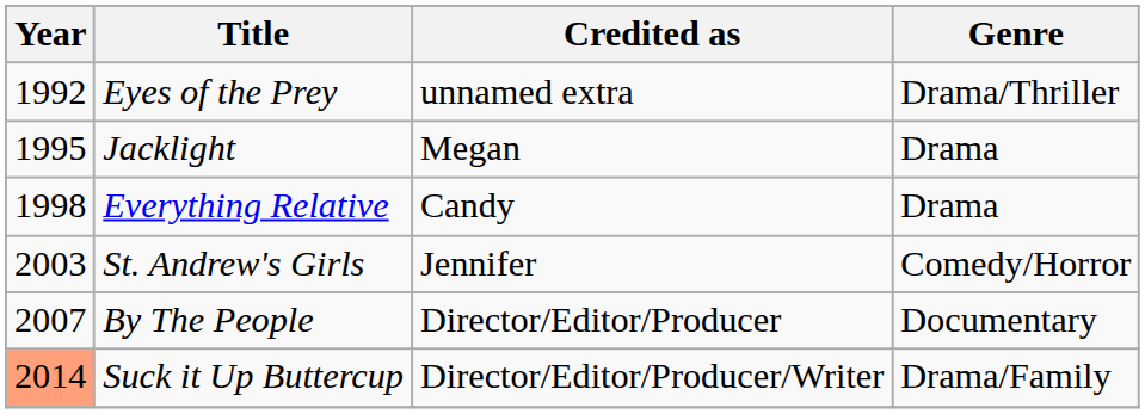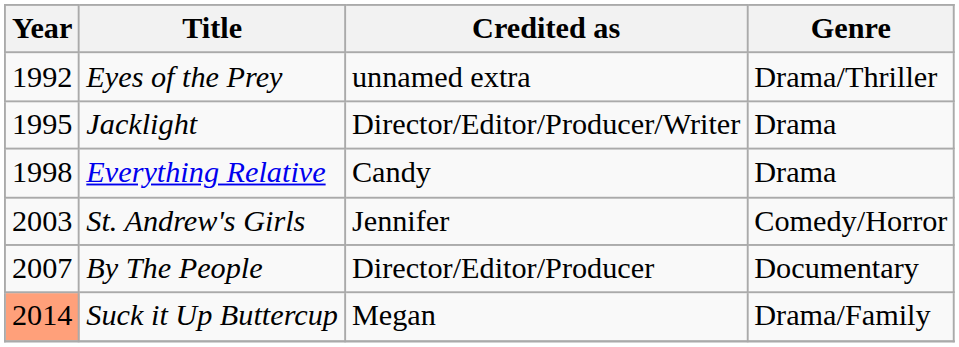Jacklight | Credited as: Megan -> Director/Editor/Producer/Writer
Suck it Up Buttercup | Credited as: Director/Editor/Producer/Writer -> Megan
